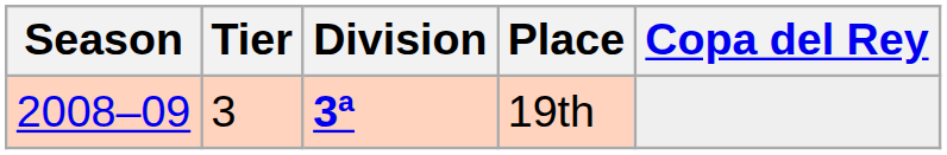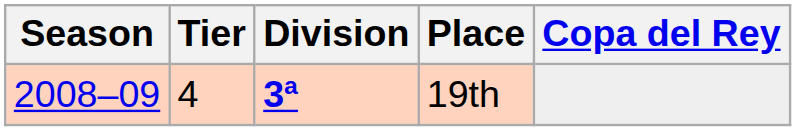19th | Tier: 3 -> 4
